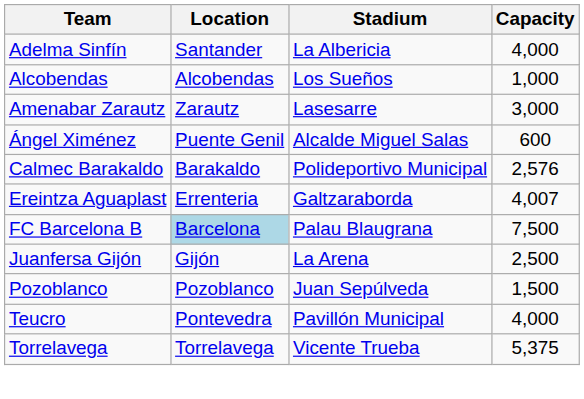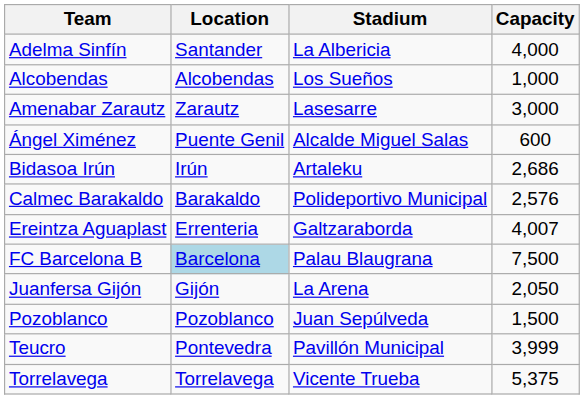+ row: Bidasoa Irún | Irún | Artaleku | 2,686
Juanfersa Gijón | Capacity: 2,500 -> 2,050
Teucro | Capacity: 4,000 -> 3,999
